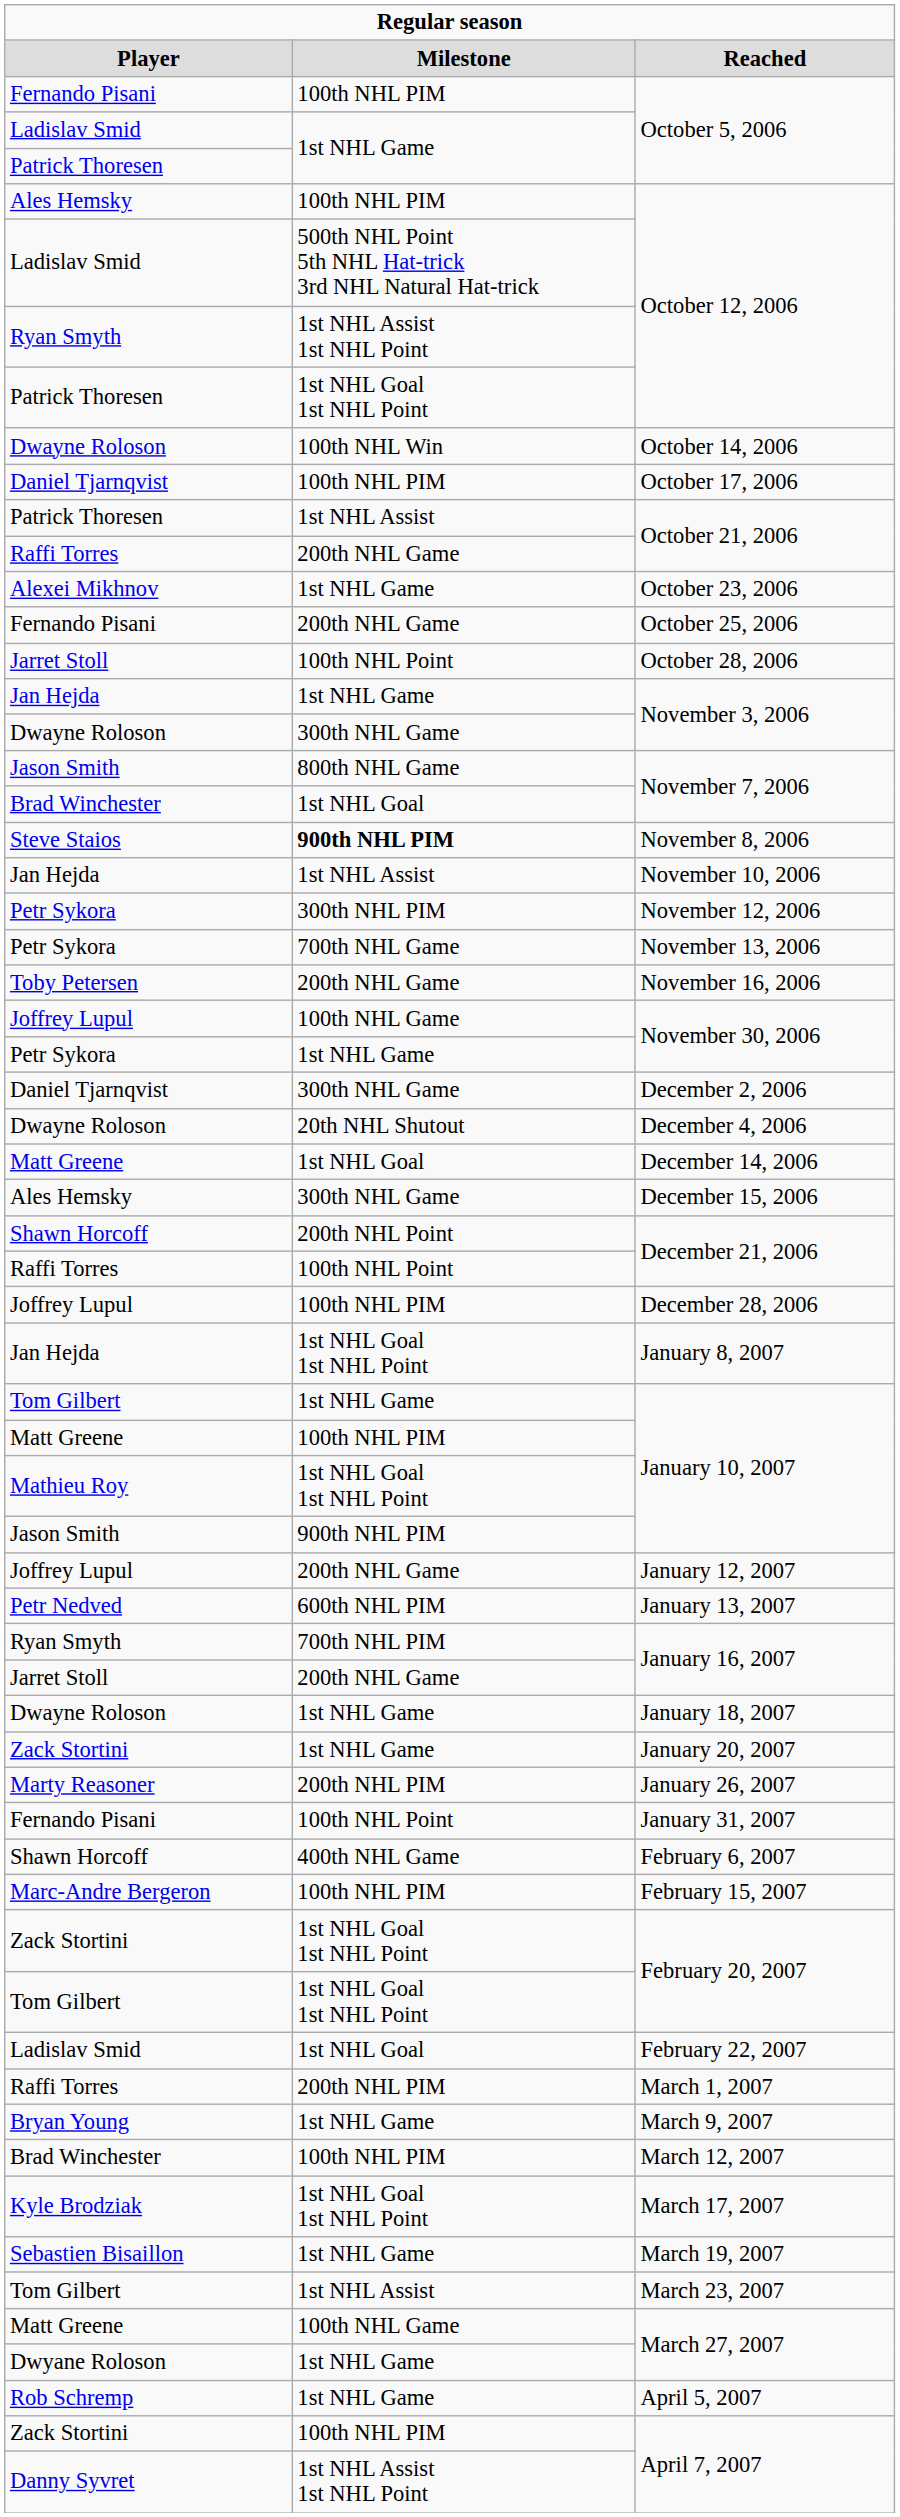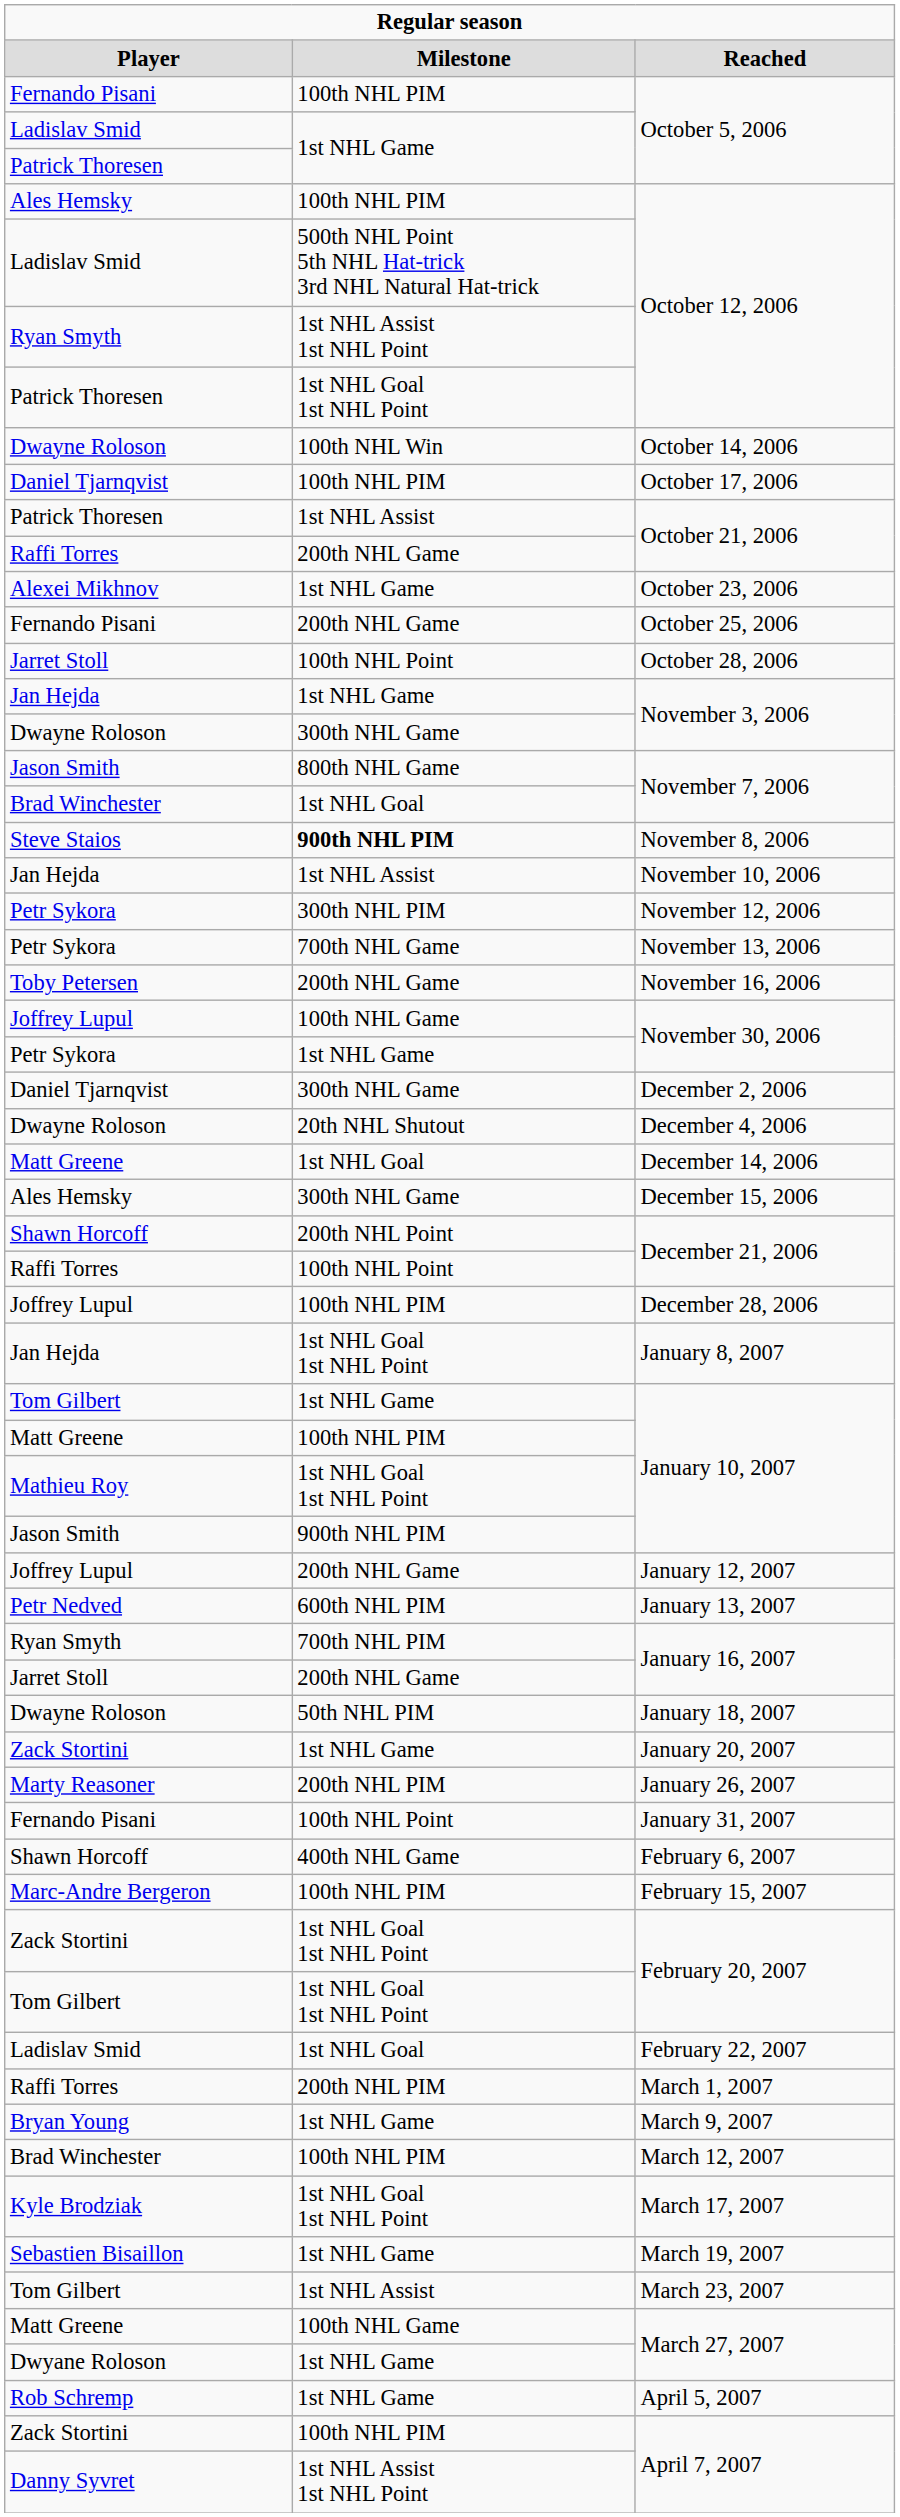January 18, 2007 | column 2: 1st NHL Game -> 50th NHL PIM
